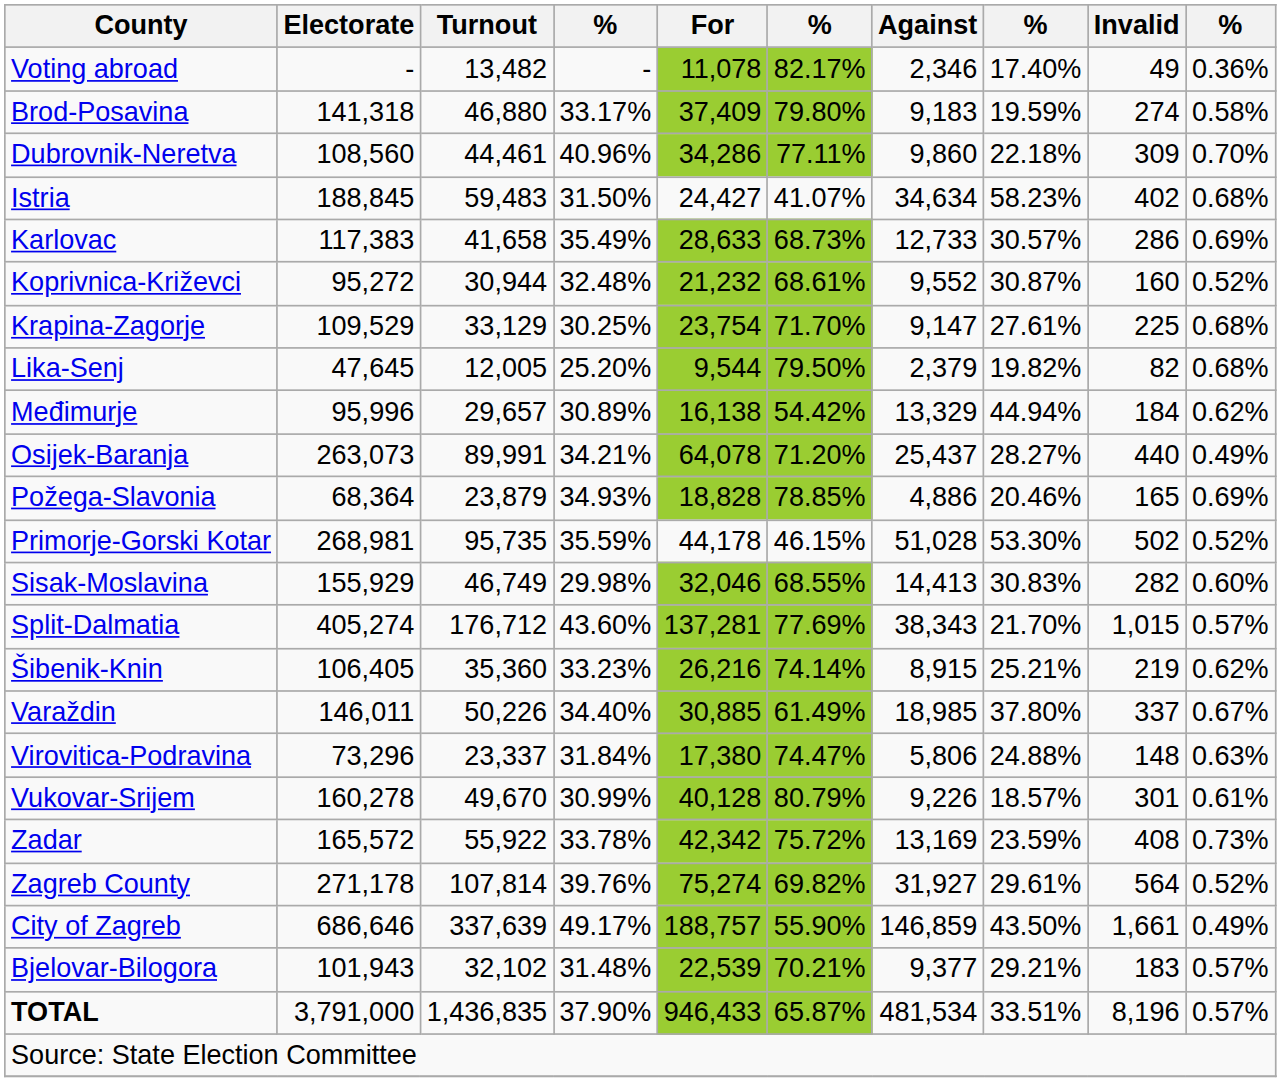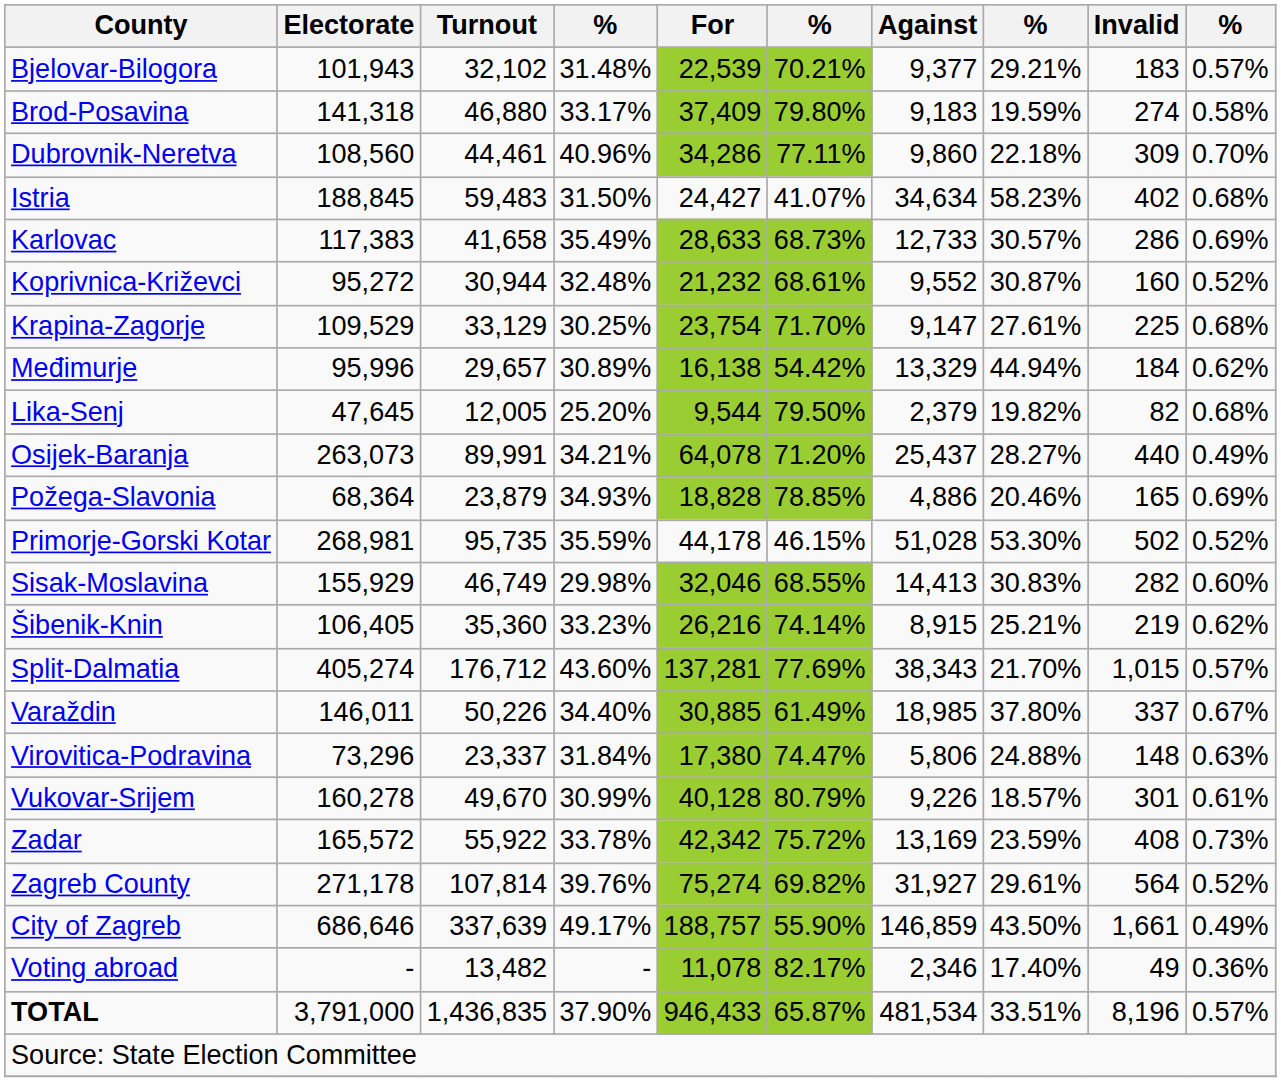rows swapped: Bjelovar-Bilogora <-> Voting abroad
rows swapped: Lika-Senj <-> Međimurje
rows swapped: Split-Dalmatia <-> Šibenik-Knin
